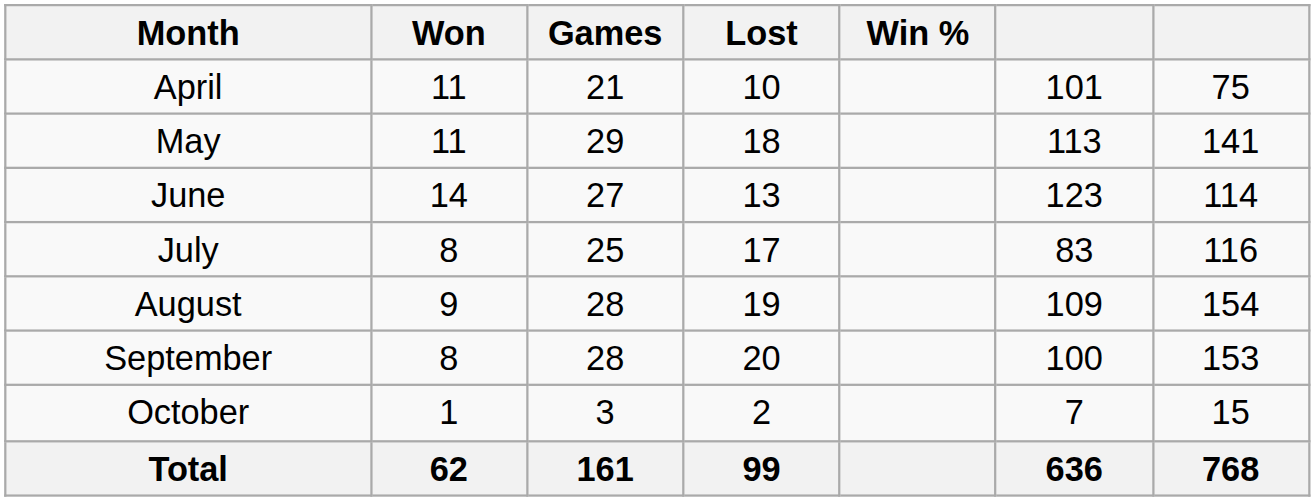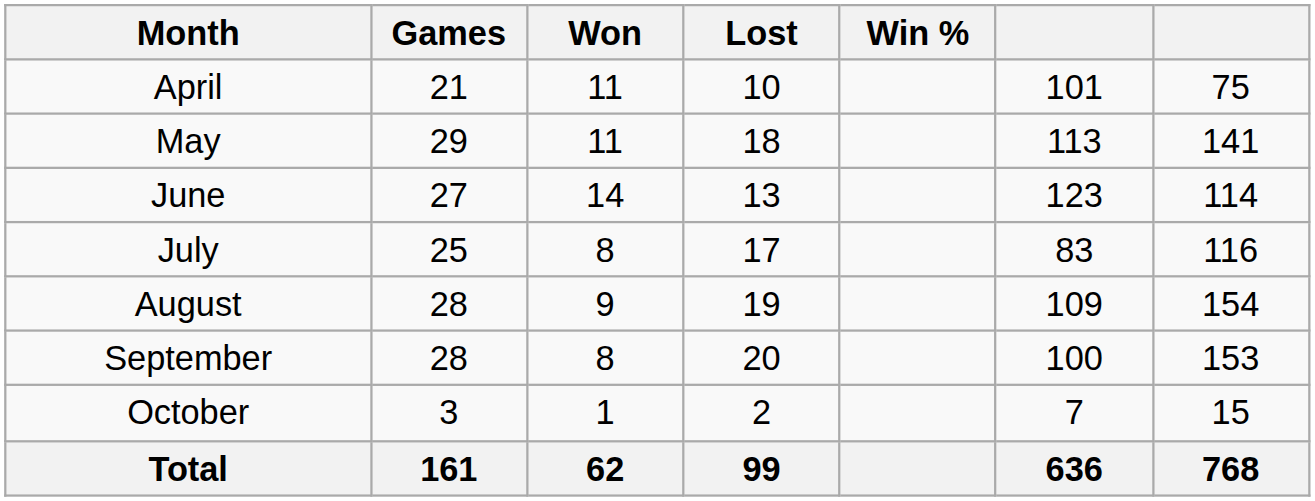columns swapped: Games <-> Won
